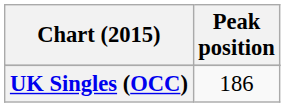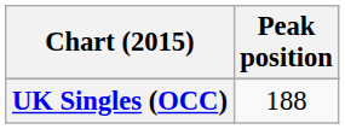UK Singles (OCC) | Peak position: 186 -> 188
